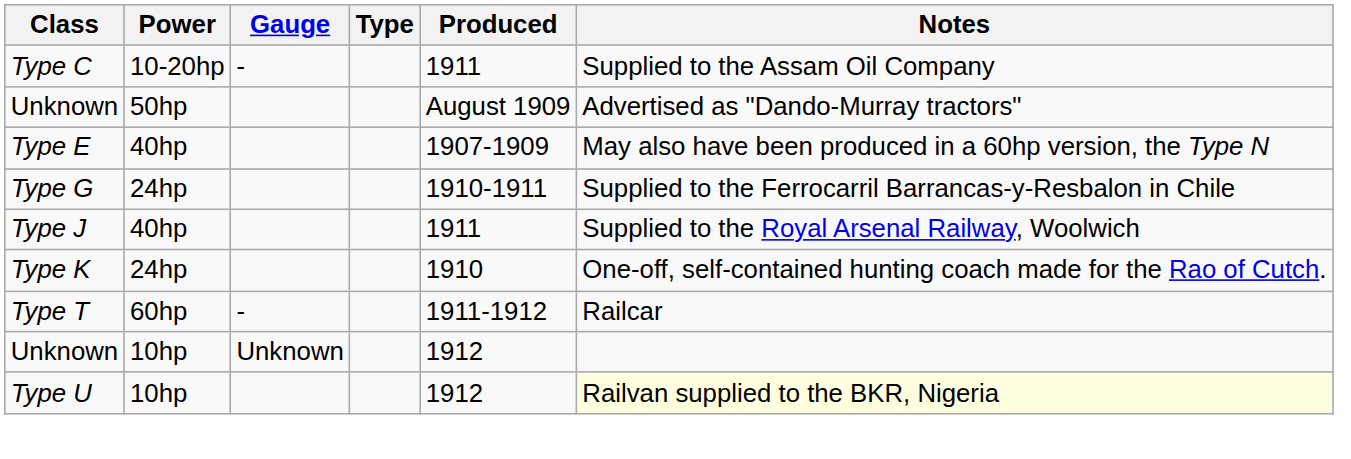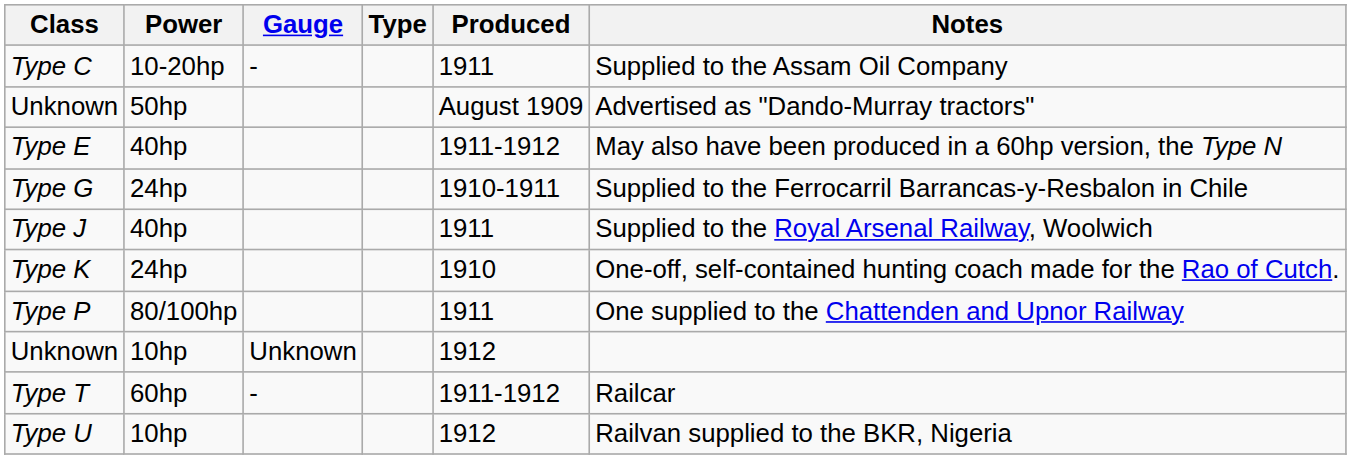Type E | Produced: 1907-1909 -> 1911-1912
+ row: Type P | 80/100hp | 1911 | One supplied to the Chattenden and Upnor Railway
rows swapped: Type T <-> Unknown / 10hp
Type U | Notes: lightyellow background -> no background
